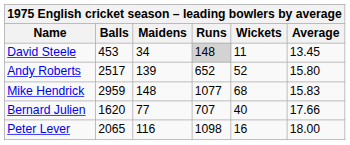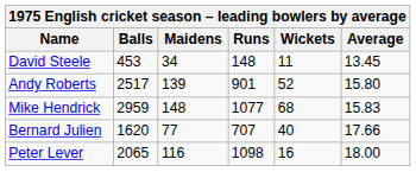David Steele | Runs: lightgrey background -> no background
Andy Roberts | Runs: 652 -> 901
